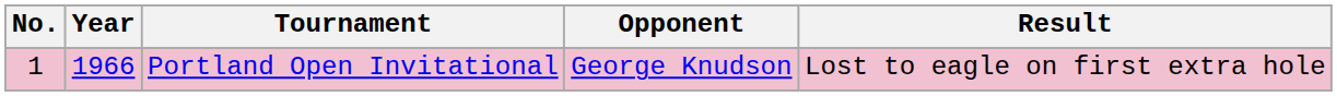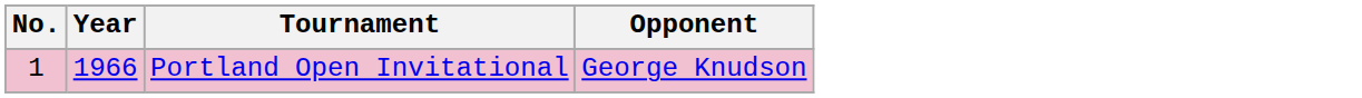- column: Result | Lost to eagle on first extra hole
